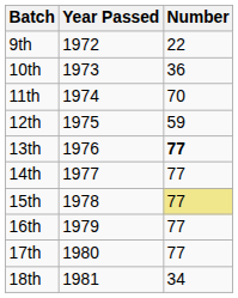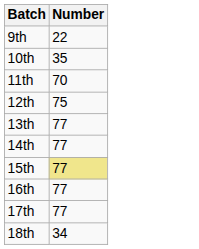- column: Year Passed | 1972 | 1973 | 1974 | 1975 | 1976 | 1977 | 1978 | 1979 | 1980 | 1981
10th | Number: 36 -> 35
12th | Number: 59 -> 75
13th | Number: bold -> normal
